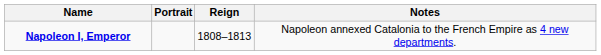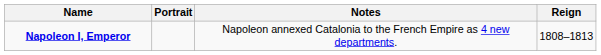columns swapped: Reign <-> Notes
